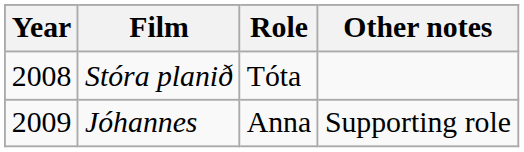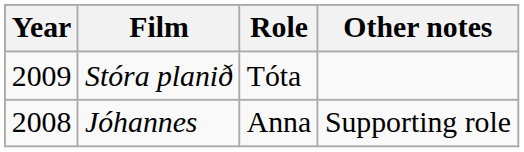Stóra planið | Year: 2008 -> 2009
Jóhannes | Year: 2009 -> 2008
